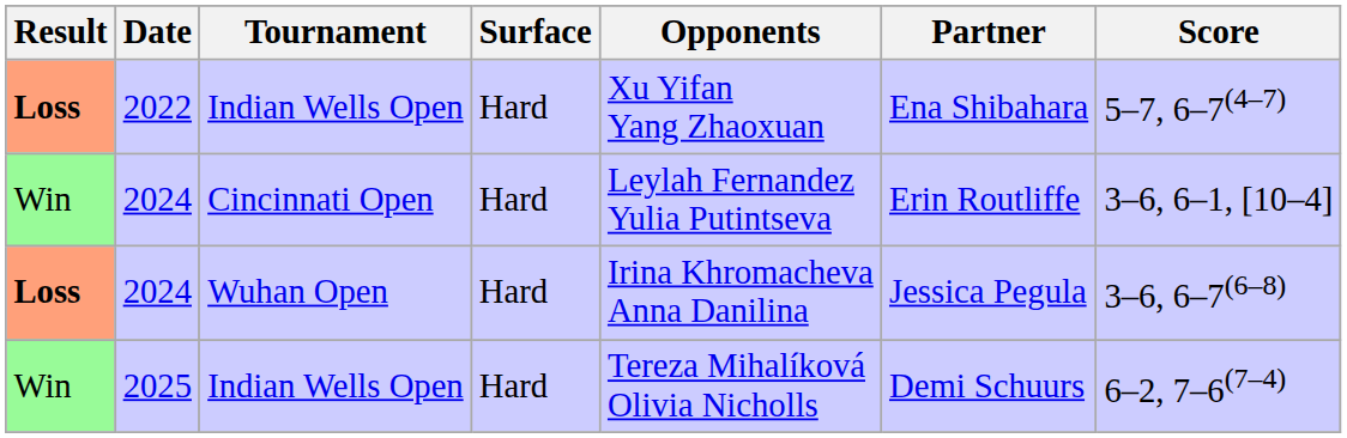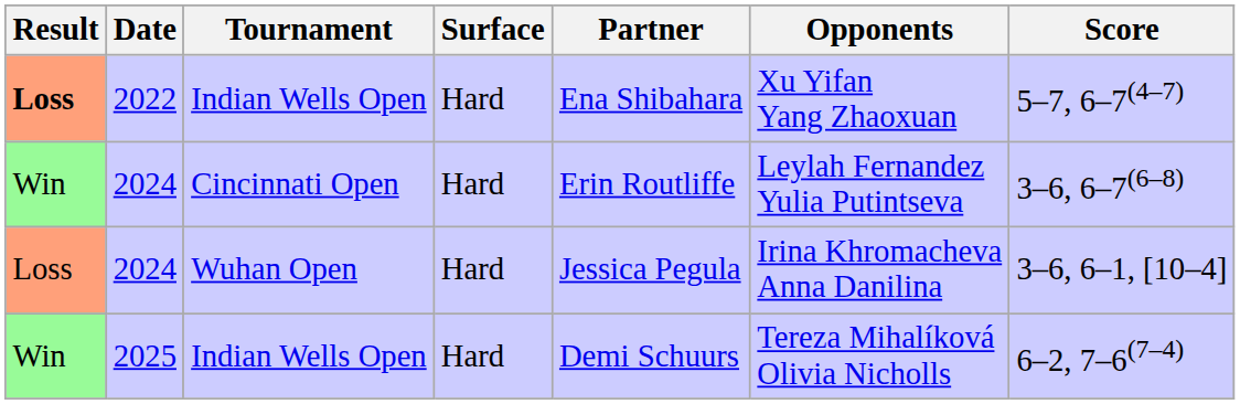columns swapped: Partner <-> Opponents
2024 / Cincinnati Open | Score: 3–6, 6–1, [10–4] -> 3–6, 6–7(6–8)
2024 / Wuhan Open | Result: bold -> normal
2024 / Wuhan Open | Score: 3–6, 6–7(6–8) -> 3–6, 6–1, [10–4]
